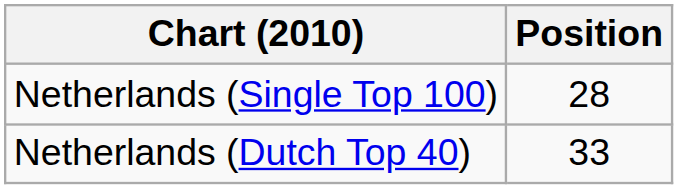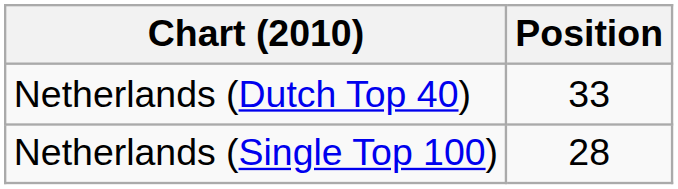rows swapped: Netherlands (Dutch Top 40) <-> Netherlands (Single Top 100)
